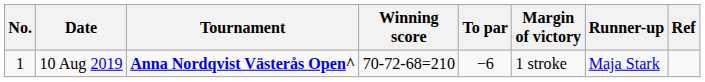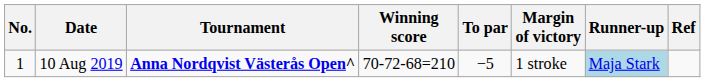10 Aug 2019 | To par: −6 -> −5
10 Aug 2019 | Runner-up: no background -> lightblue background
